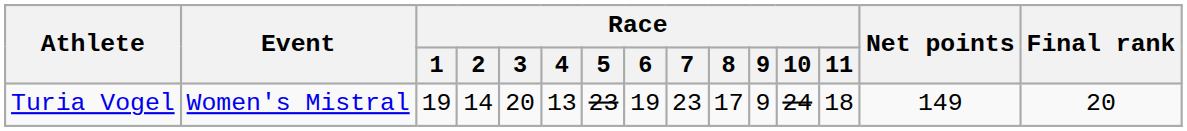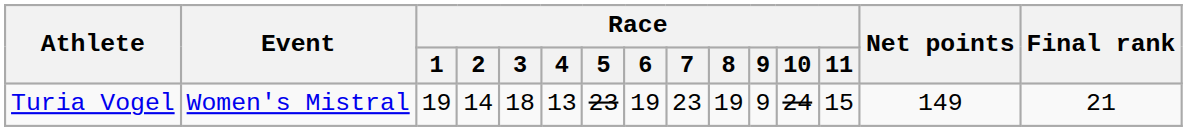Turia Vogel | Race / 3: 20 -> 18
Turia Vogel | Race / 8: 17 -> 19
Turia Vogel | Race / 11: 18 -> 15
Turia Vogel | Final rank: 20 -> 21
